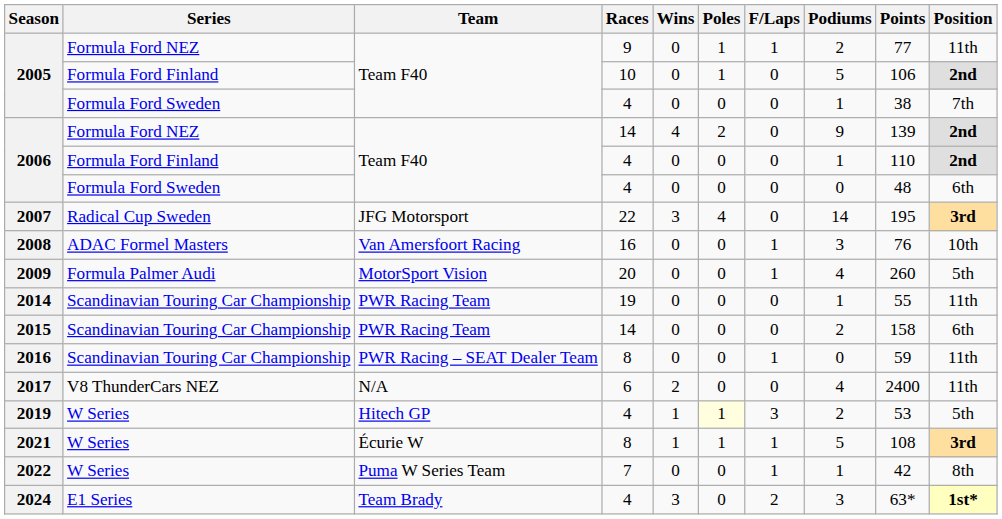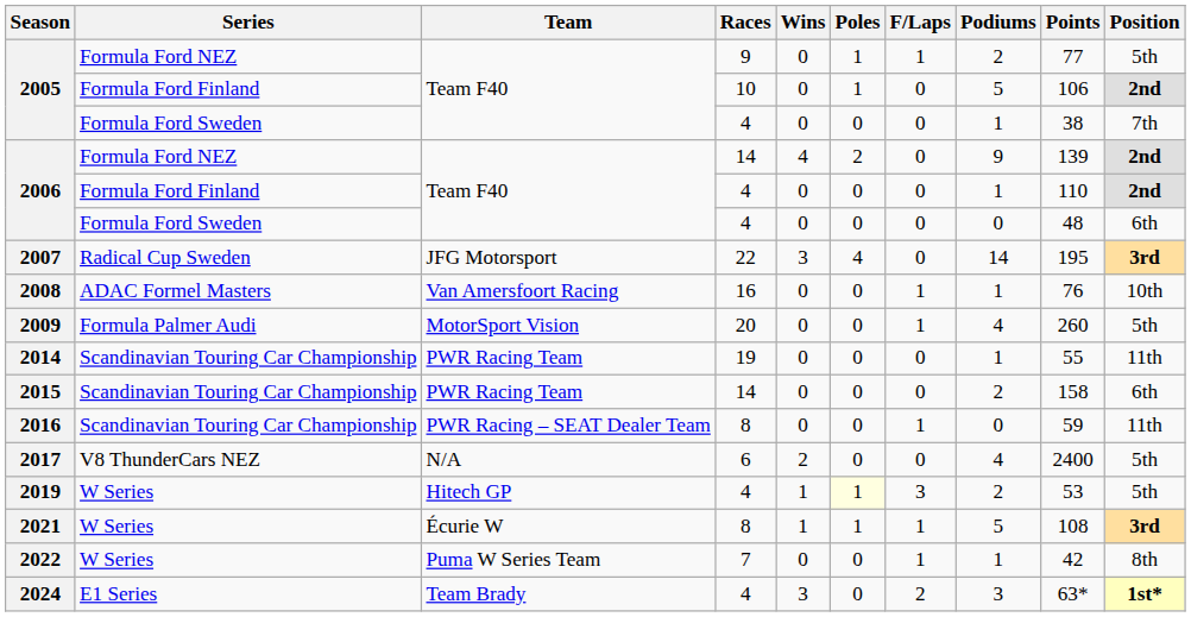2005 / Formula Ford NEZ | Position: 11th -> 5th
2008 | Podiums: 3 -> 1
2017 | Position: 11th -> 5th
